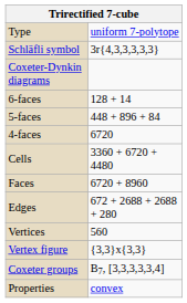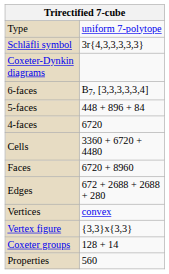6-faces | column 2: 128 + 14 -> B7, [3,3,3,3,3,4]
Vertices | column 2: 560 -> convex
Coxeter groups | column 2: B7, [3,3,3,3,3,4] -> 128 + 14
Properties | column 2: convex -> 560
